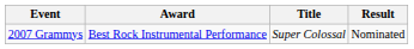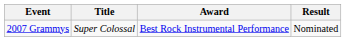columns swapped: Title <-> Award
